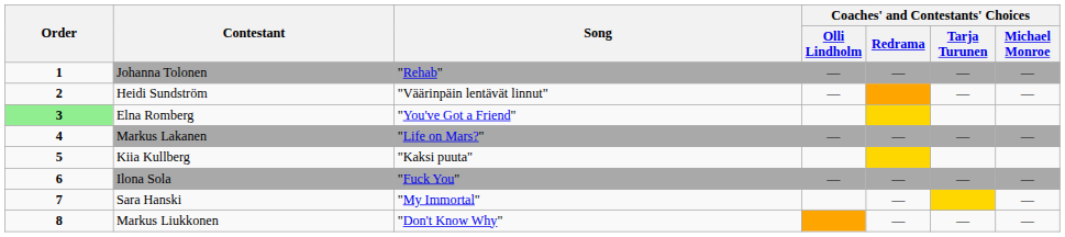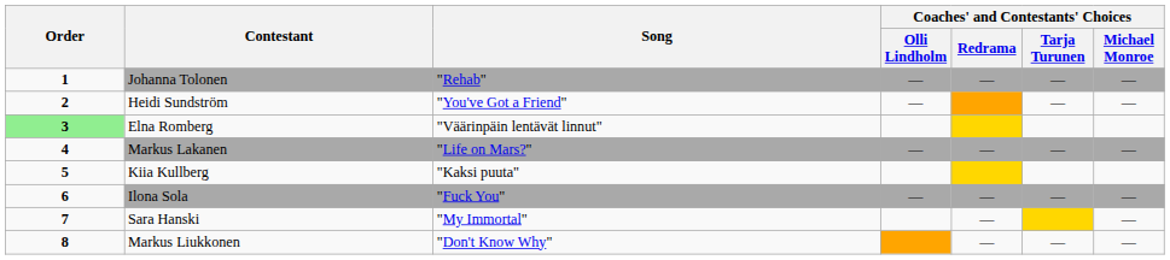Heidi Sundström | Song: "Väärinpäin lentävät linnut" -> "You've Got a Friend"
Elna Romberg | Song: "You've Got a Friend" -> "Väärinpäin lentävät linnut"
